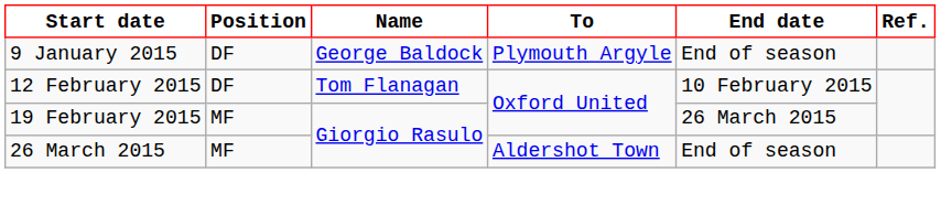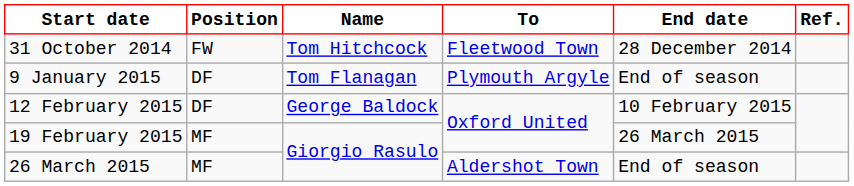+ row: 31 October 2014 | FW | Tom Hitchcock | Fleetwood Town | 28 December 2014
9 January 2015 | Name: George Baldock -> Tom Flanagan
12 February 2015 | Name: Tom Flanagan -> George Baldock
